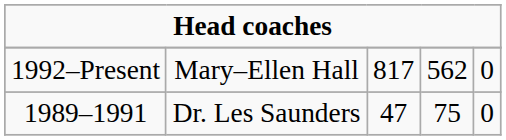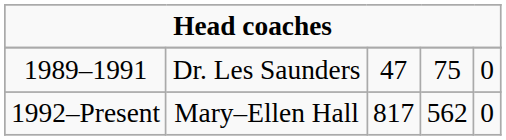rows swapped: 1989–1991 <-> 1992–Present
